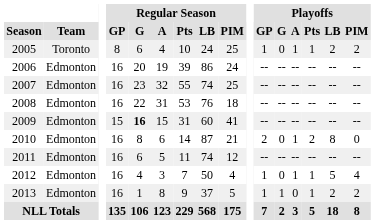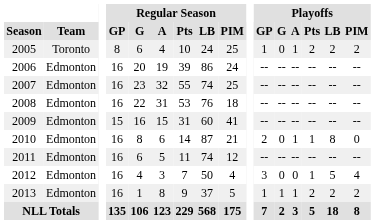2005 | Playoffs / Pts: 1 -> 2
2009 | Regular Season / G: bold -> normal
2010 | Playoffs / Pts: 2 -> 1
2012 | Playoffs / GP: 1 -> 3
2012 | Playoffs / A: 1 -> 0
2013 | Playoffs / A: 0 -> 1
2013 | Playoffs / Pts: 1 -> 2
